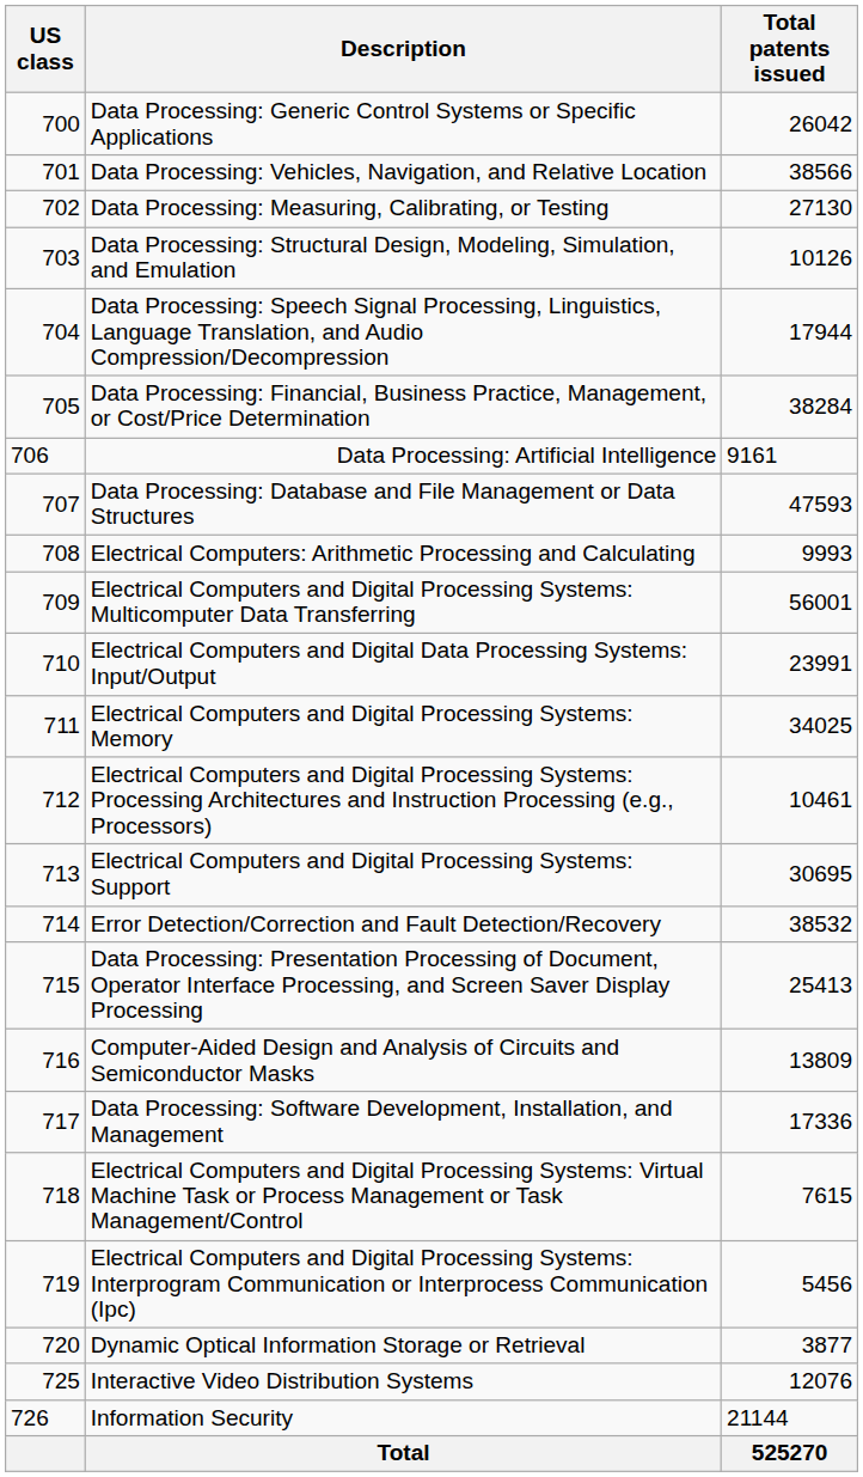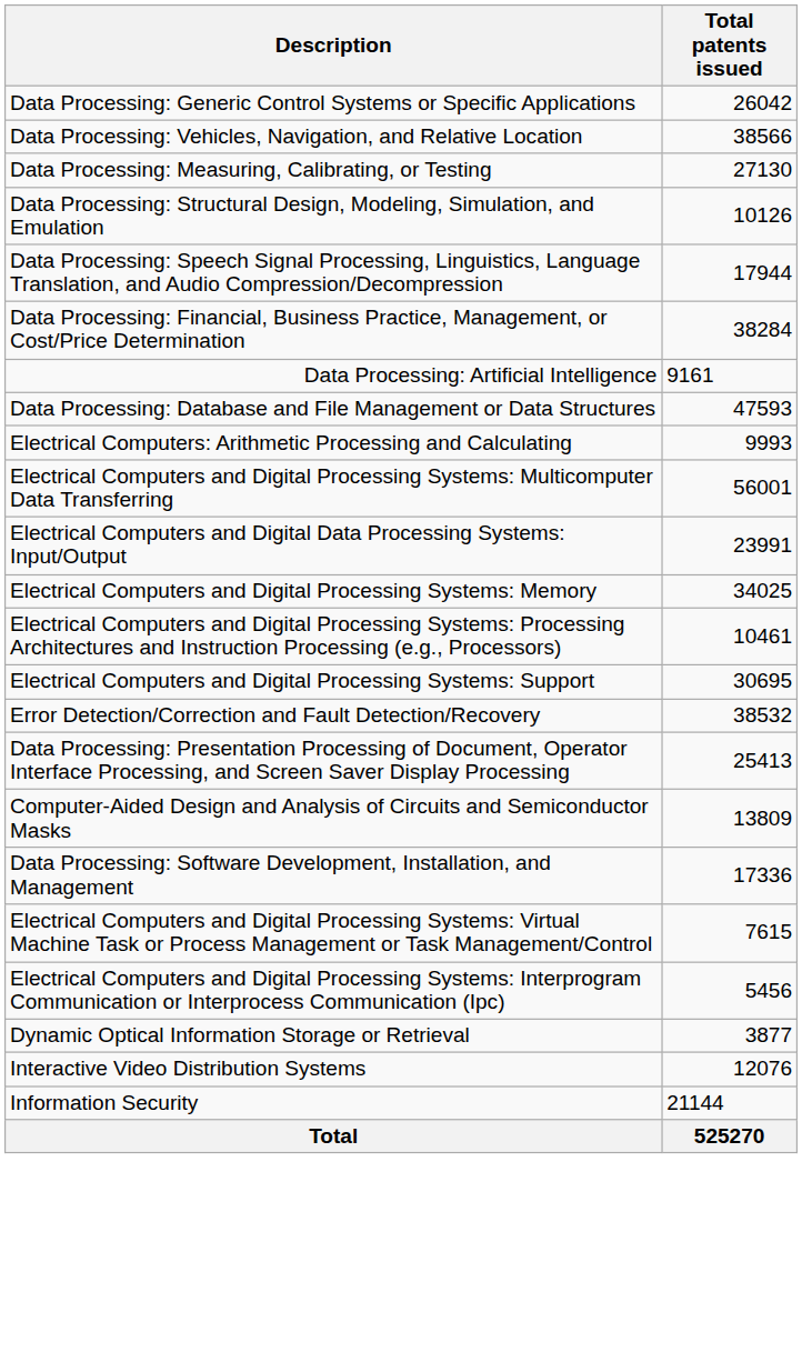- column: US class | 700 | 701 | 702 | 703 | 704 | 705 | 706 | 707 | 708 | 709 | 710 | 711 | 712 | 713 | 714 | 715 | 716 | 717 | 718 | 719 | 720 | 725 | 726
